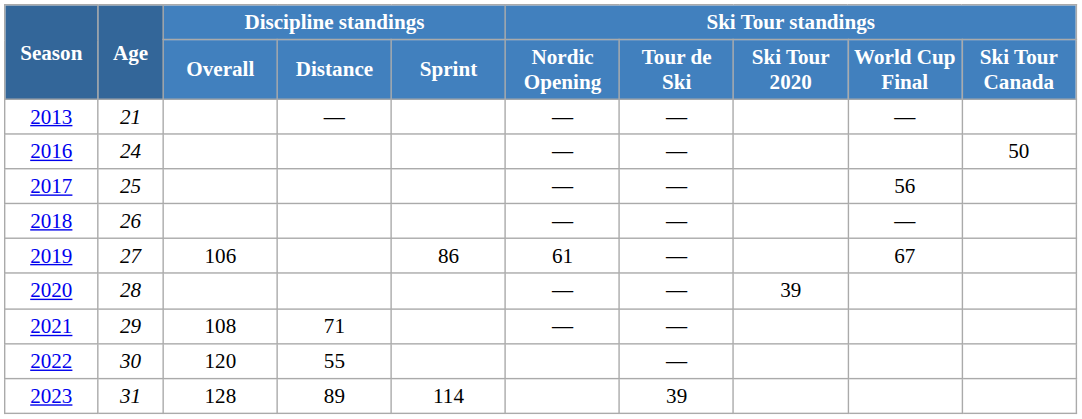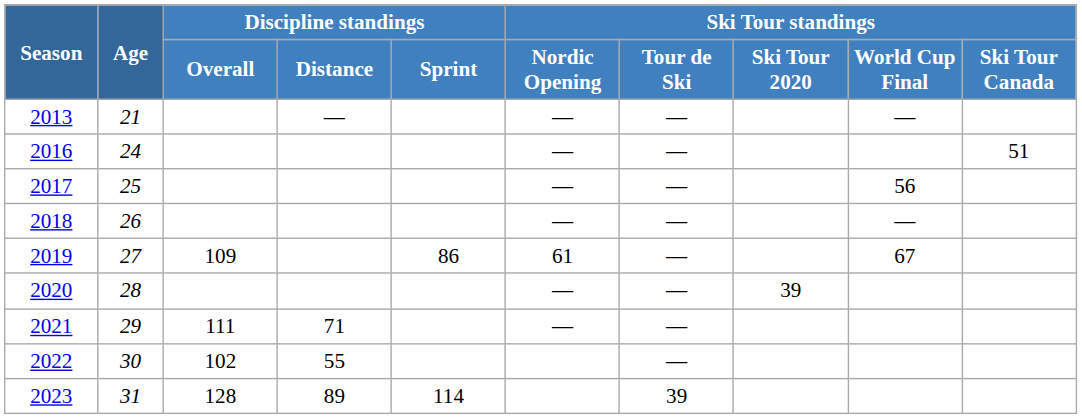2016 | Ski Tour standings / Ski Tour Canada: 50 -> 51
2019 | Discipline standings / Overall: 106 -> 109
2021 | Discipline standings / Overall: 108 -> 111
2022 | Discipline standings / Overall: 120 -> 102
